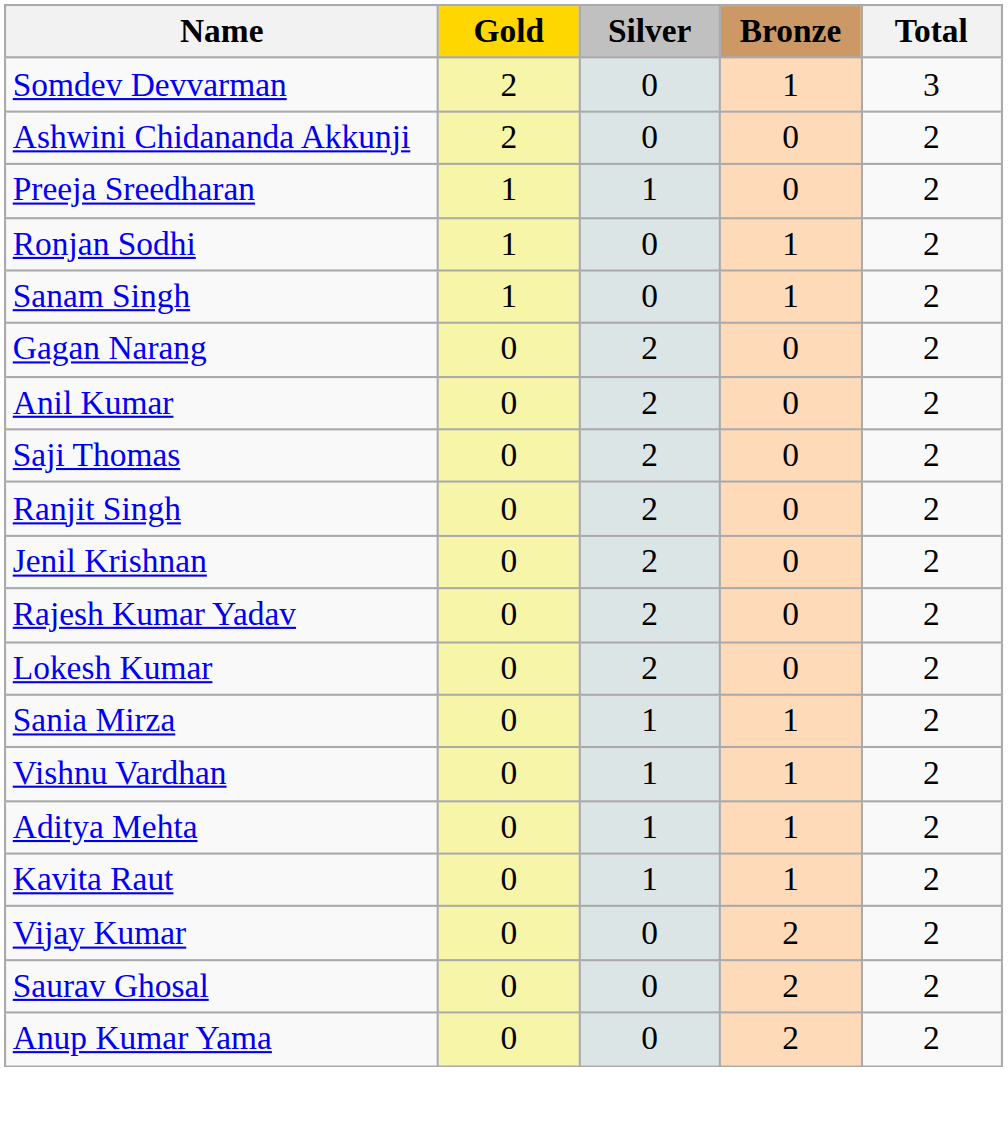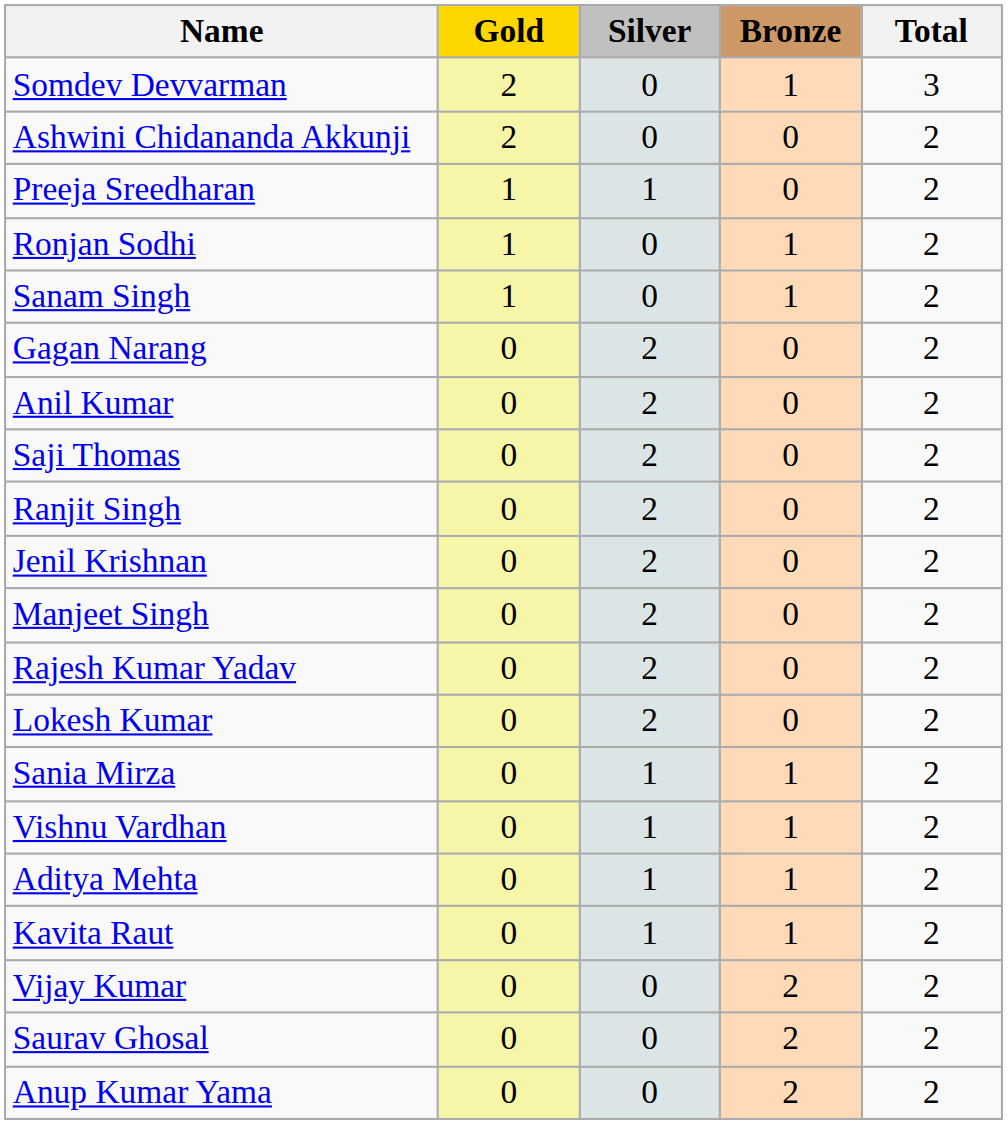+ row: Manjeet Singh | 0 | 2 | 0 | 2
